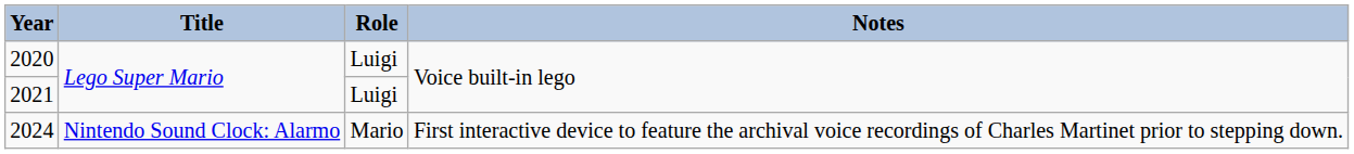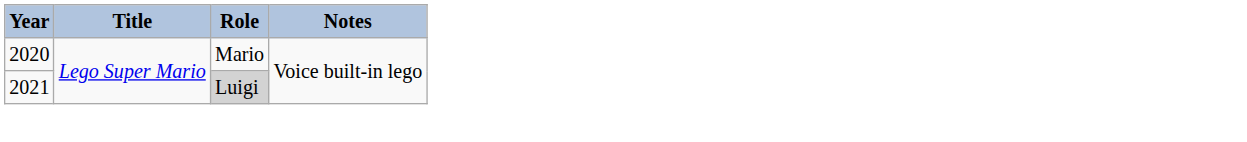2020 | Role: Luigi -> Mario
2021 | Role: no background -> lightgrey background
- row: 2024 | Nintendo Sound Clock: Alarmo | Mario | First interactive device to feature the archival voice recordings of Charles Martinet prior to stepping down.
